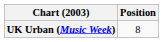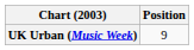UK Urban (Music Week) | Position: 8 -> 9
